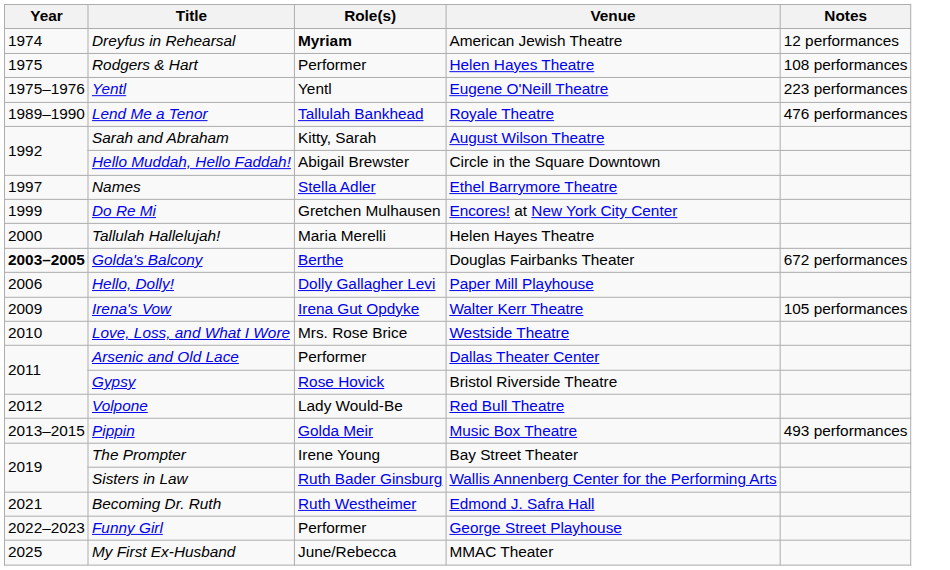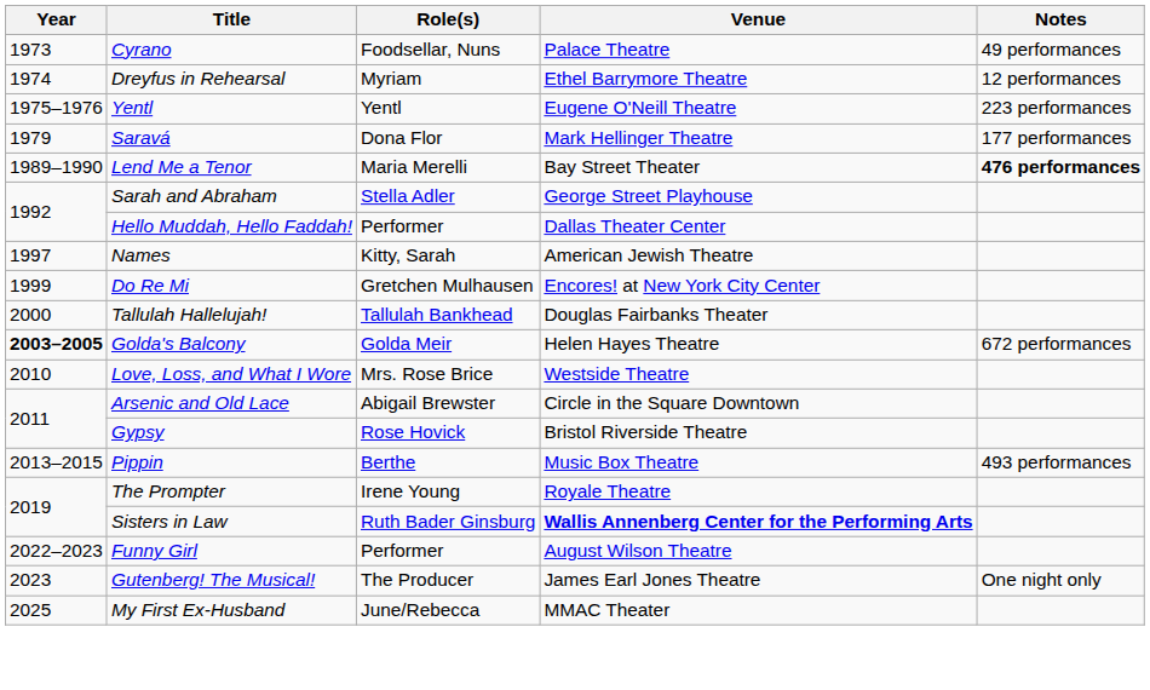+ row: 1973 | Cyrano | Foodsellar, Nuns | Palace Theatre | 49 performances
Dreyfus in Rehearsal | Role(s): bold -> normal
Dreyfus in Rehearsal | Venue: American Jewish Theatre -> Ethel Barrymore Theatre
- row: 1975 | Rodgers & Hart | Performer | Helen Hayes Theatre | 108 performances
+ row: 1979 | Saravá | Dona Flor | Mark Hellinger Theatre | 177 performances
Lend Me a Tenor | Role(s): Tallulah Bankhead -> Maria Merelli
Lend Me a Tenor | Venue: Royale Theatre -> Bay Street Theater
Lend Me a Tenor | Notes: normal -> bold
Sarah and Abraham | Role(s): Kitty, Sarah -> Stella Adler
Sarah and Abraham | Venue: August Wilson Theatre -> George Street Playhouse
Hello Muddah, Hello Faddah! | Role(s): Abigail Brewster -> Performer
Hello Muddah, Hello Faddah! | Venue: Circle in the Square Downtown -> Dallas Theater Center
Names | Role(s): Stella Adler -> Kitty, Sarah
Names | Venue: Ethel Barrymore Theatre -> American Jewish Theatre
Tallulah Hallelujah! | Role(s): Maria Merelli -> Tallulah Bankhead
Tallulah Hallelujah! | Venue: Helen Hayes Theatre -> Douglas Fairbanks Theater
Golda's Balcony | Role(s): Berthe -> Golda Meir
Golda's Balcony | Venue: Douglas Fairbanks Theater -> Helen Hayes Theatre
- row: 2006 | Hello, Dolly! | Dolly Gallagher Levi | Paper Mill Playhouse
- row: 2009 | Irena's Vow | Irena Gut Opdyke | Walter Kerr Theatre | 105 performances
Arsenic and Old Lace | Role(s): Performer -> Abigail Brewster
Arsenic and Old Lace | Venue: Dallas Theater Center -> Circle in the Square Downtown
- row: 2012 | Volpone | Lady Would-Be | Red Bull Theatre
Pippin | Role(s): Golda Meir -> Berthe
The Prompter | Venue: Bay Street Theater -> Royale Theatre
Sisters in Law | Venue: normal -> bold
- row: 2021 | Becoming Dr. Ruth | Ruth Westheimer | Edmond J. Safra Hall
Funny Girl | Venue: George Street Playhouse -> August Wilson Theatre
+ row: 2023 | Gutenberg! The Musical! | The Producer | James Earl Jones Theatre | One night only
